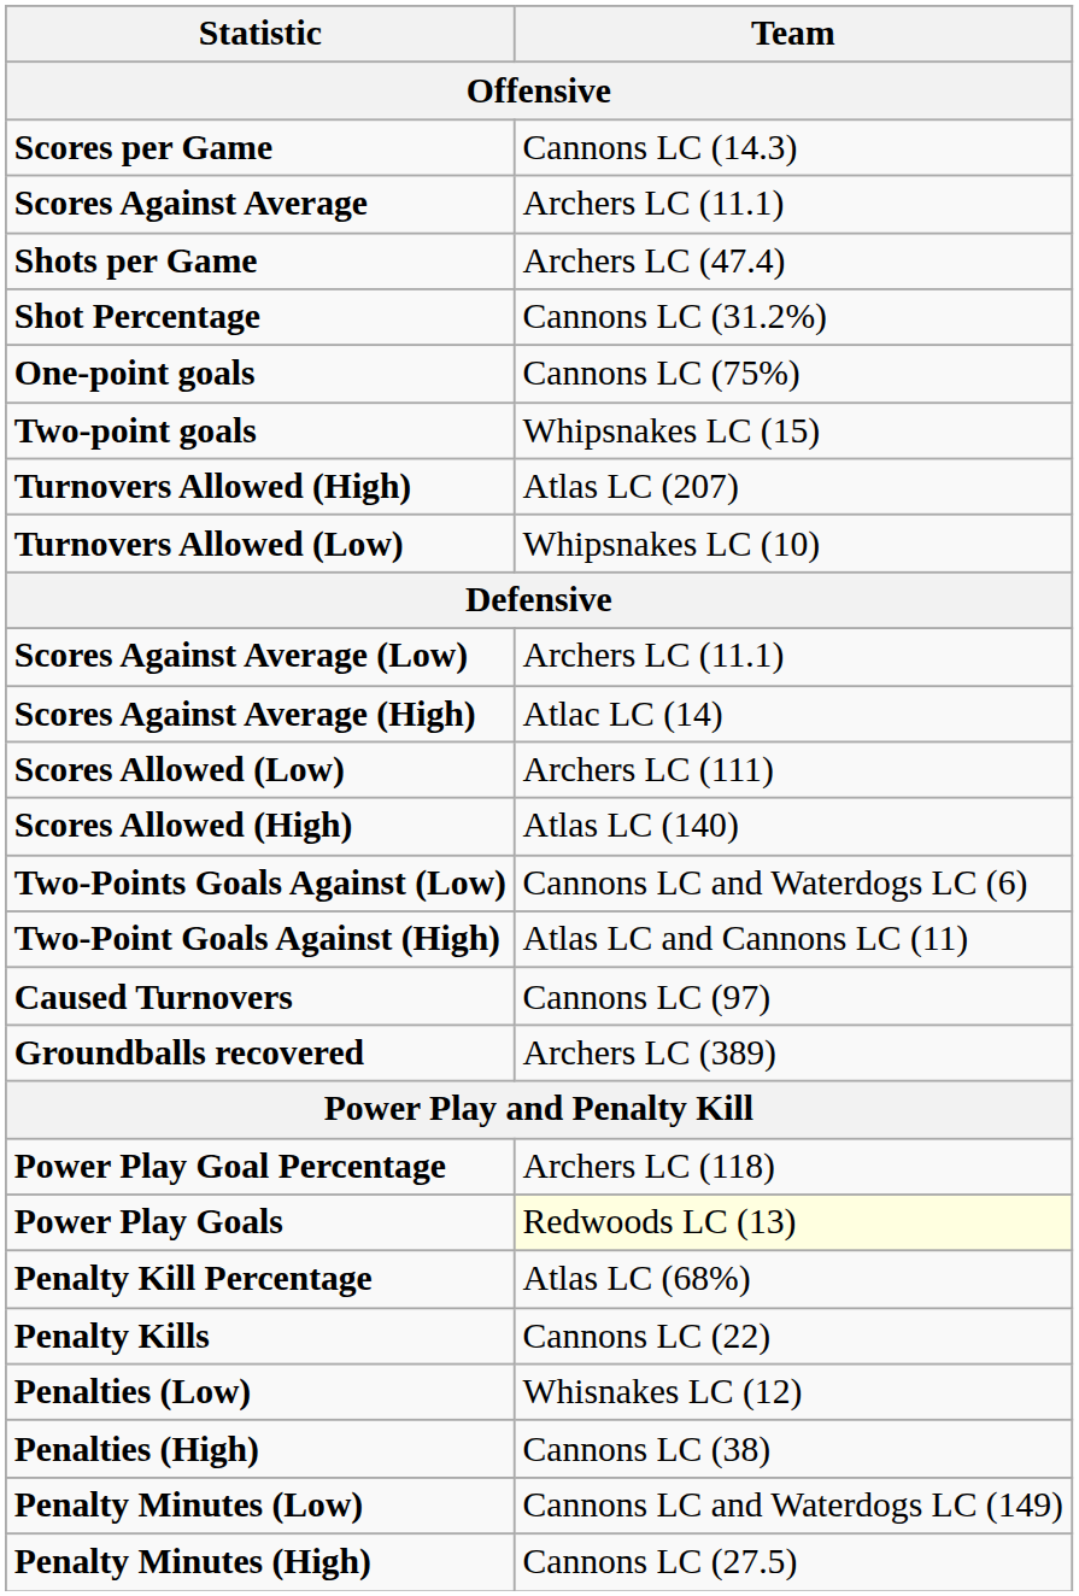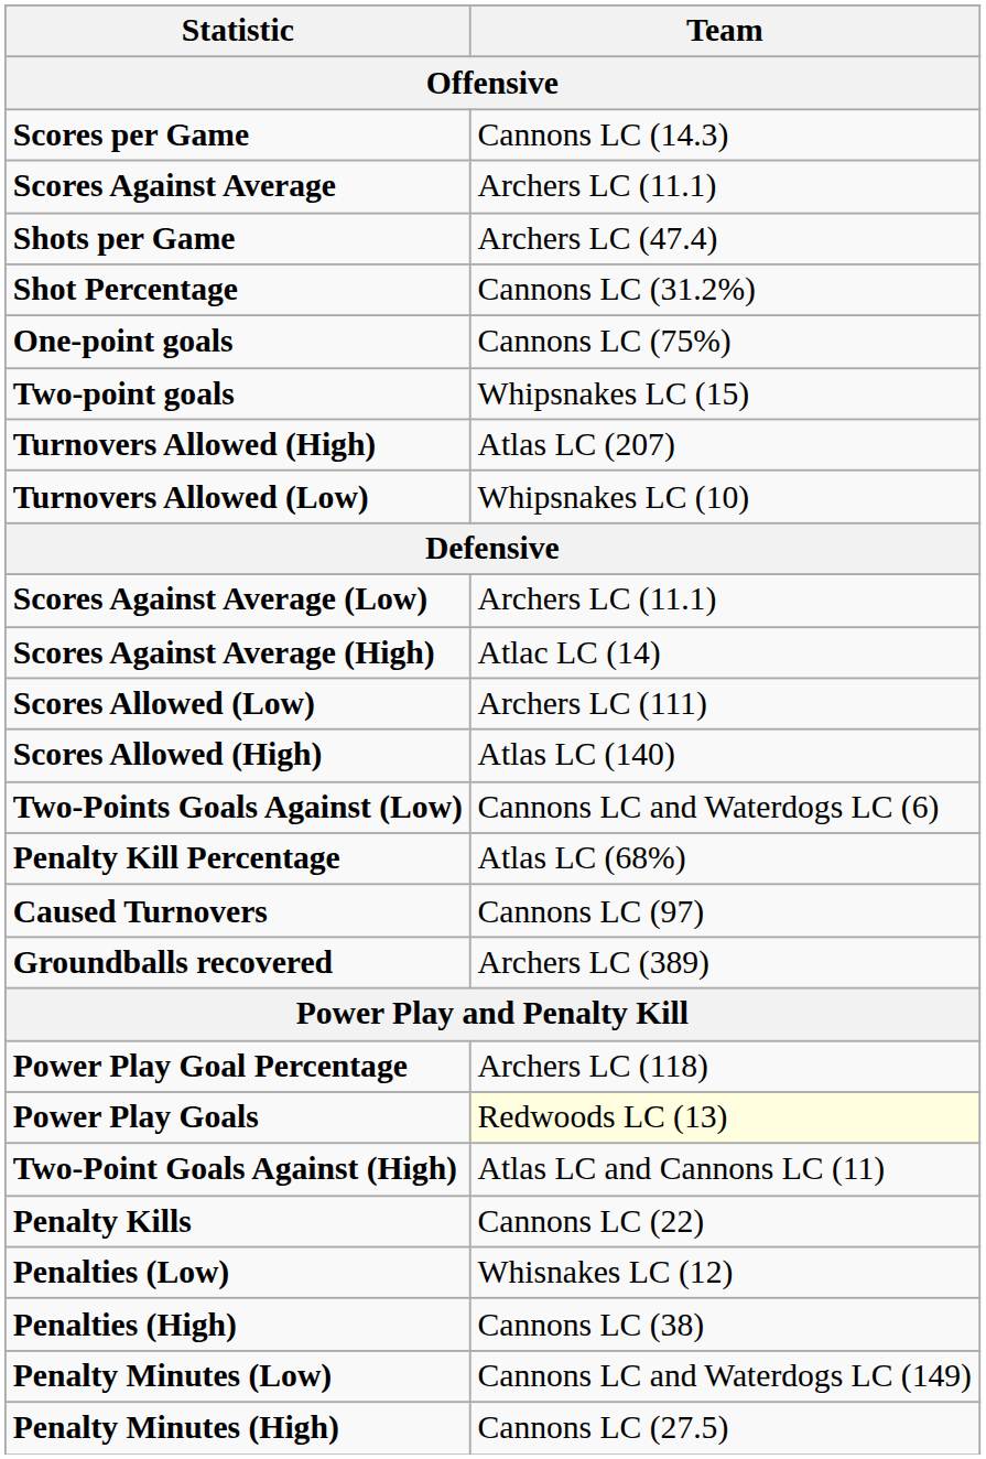rows swapped: Two-Point Goals Against (High) <-> Penalty Kill Percentage
